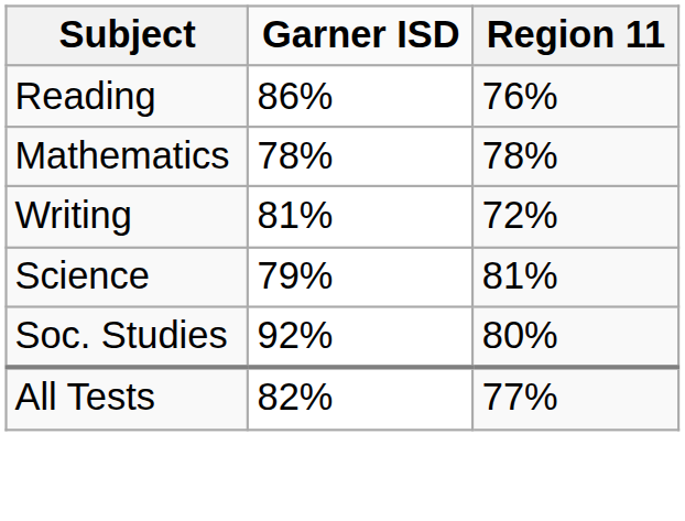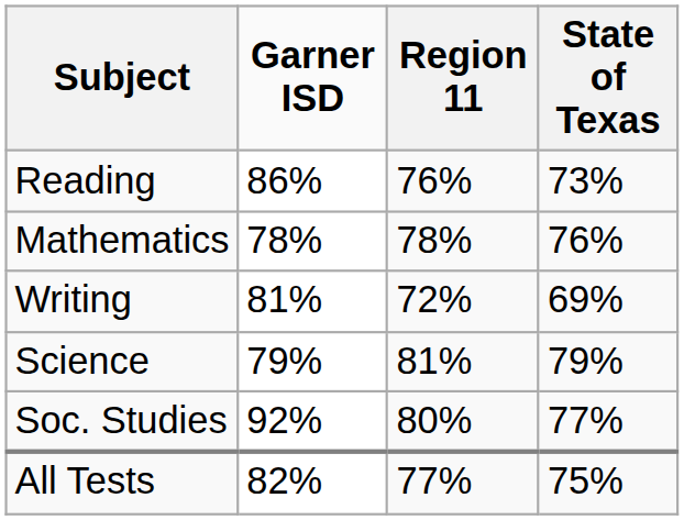+ column: State of Texas | 73% | 76% | 69% | 79% | 77% | 75%
